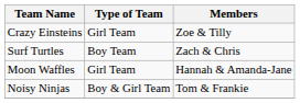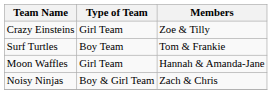Surf Turtles | Members: Zach & Chris -> Tom & Frankie
Noisy Ninjas | Members: Tom & Frankie -> Zach & Chris
